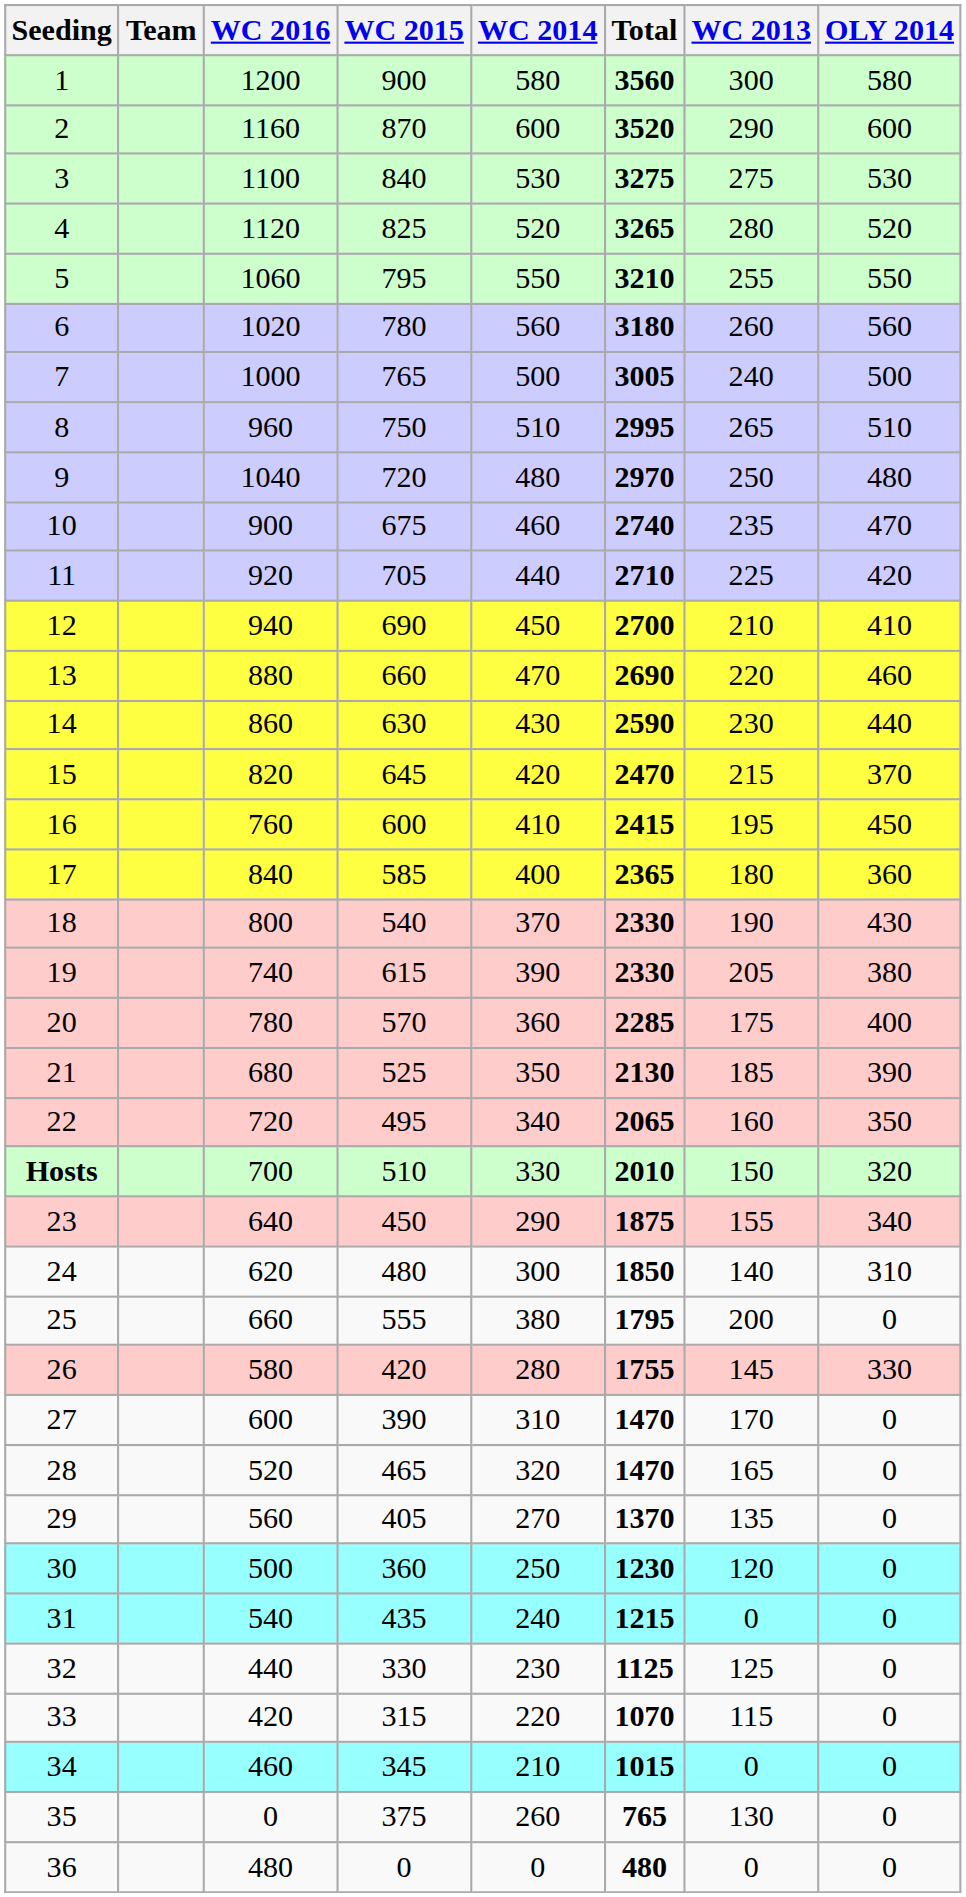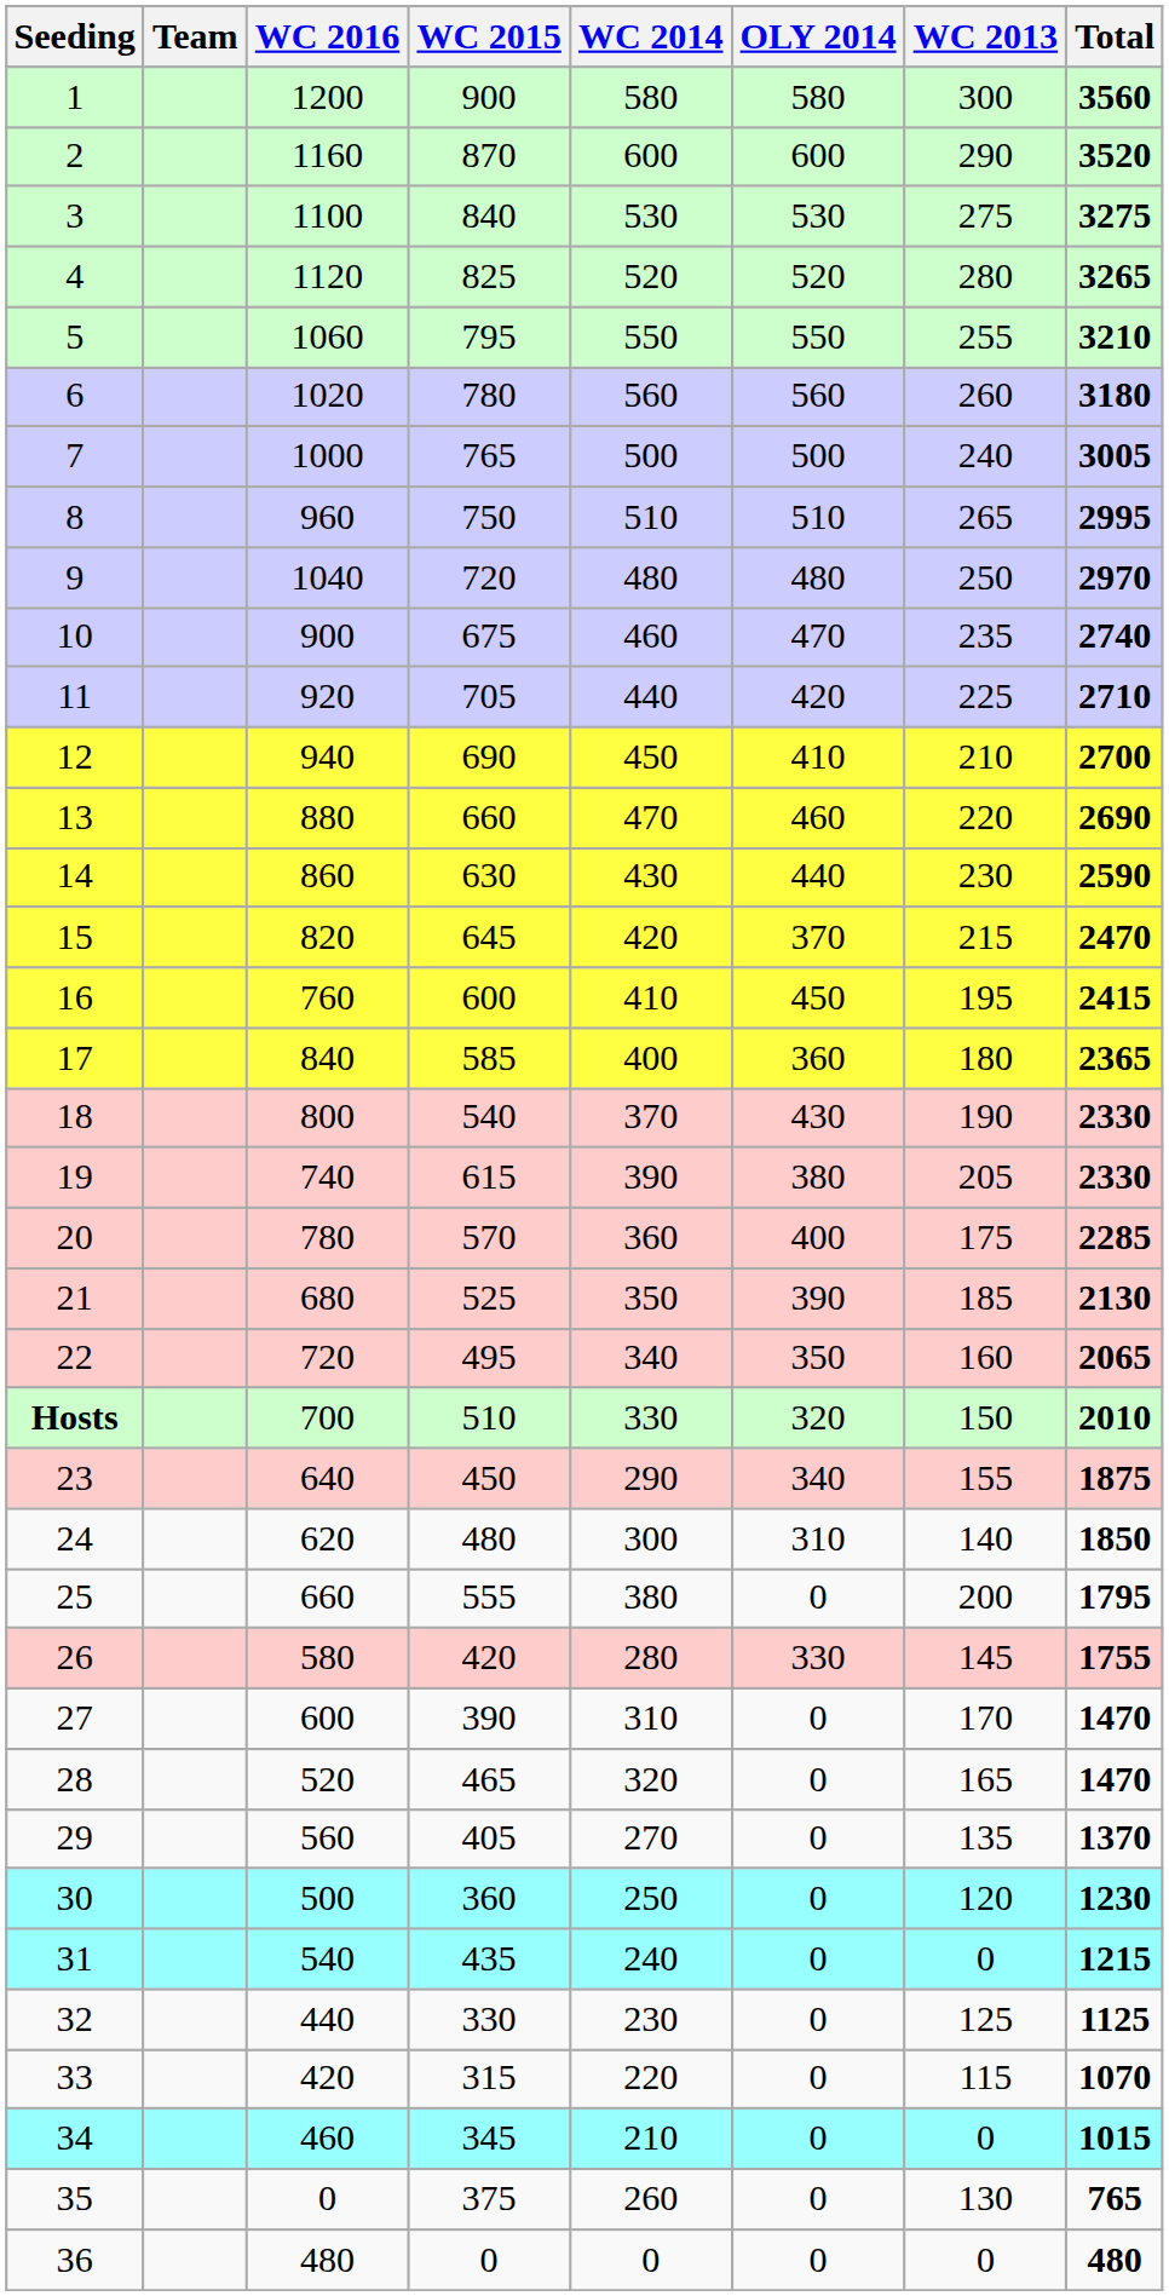columns swapped: OLY 2014 <-> Total
